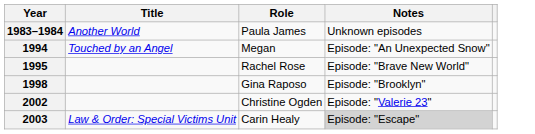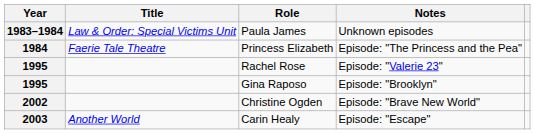Paula James | Title: Another World -> Law & Order: Special Victims Unit
+ row: 1984 | Faerie Tale Theatre | Princess Elizabeth | Episode: "The Princess and the Pea"
- row: 1994 | Touched by an Angel | Megan | Episode: "An Unexpected Snow"
Rachel Rose | Notes: Episode: "Brave New World" -> Episode: "Valerie 23"
Gina Raposo | Year: 1998 -> 1995
Christine Ogden | Notes: Episode: "Valerie 23" -> Episode: "Brave New World"
Carin Healy | Title: Law & Order: Special Victims Unit -> Another World
Carin Healy | Notes: lightgrey background -> no background
